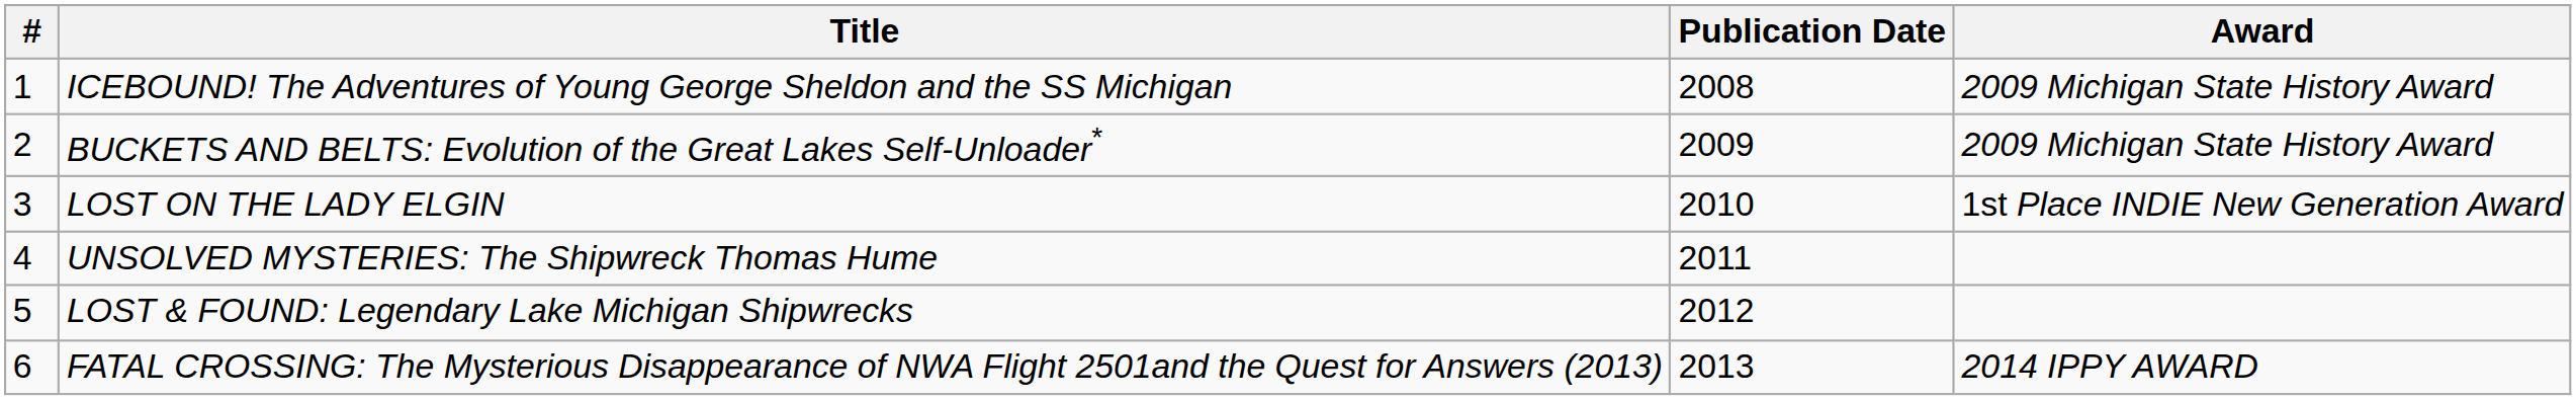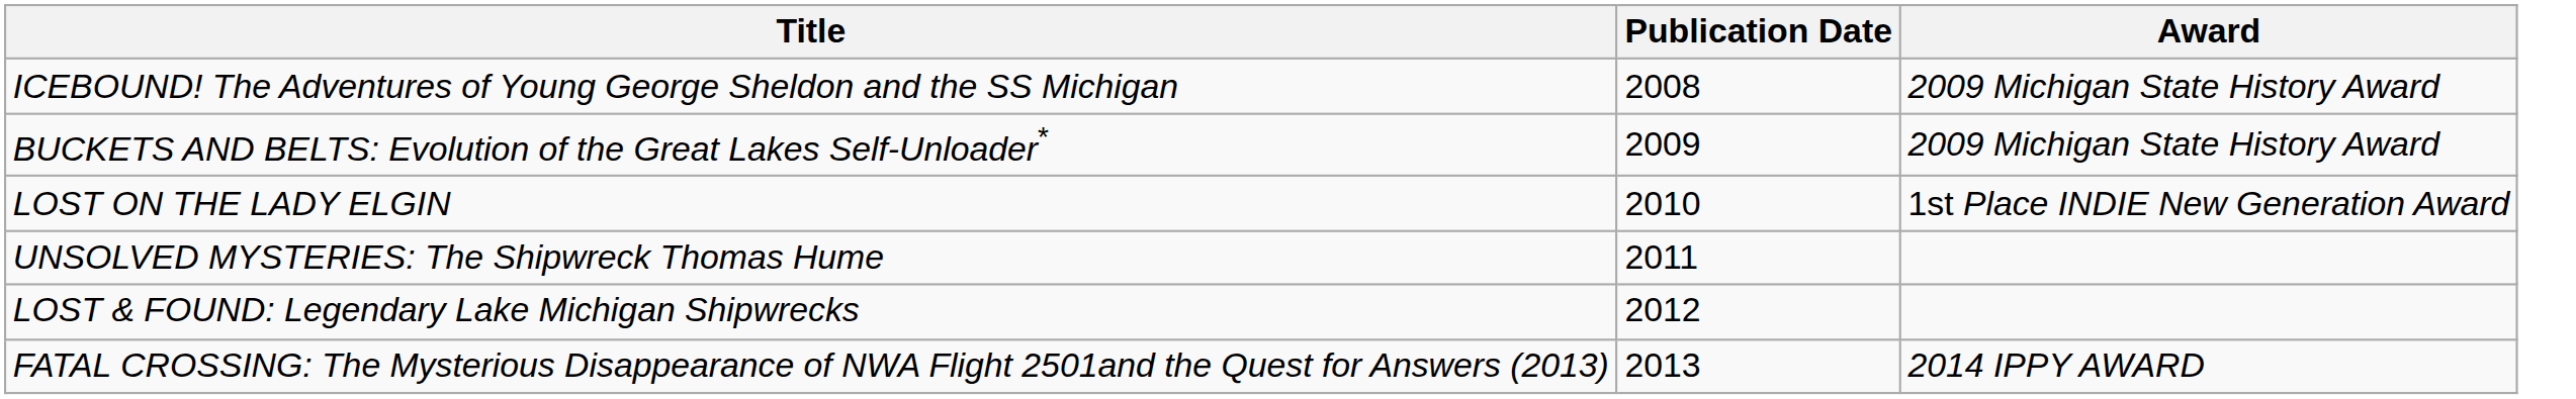- column: # | 1 | 2 | 3 | 4 | 5 | 6
